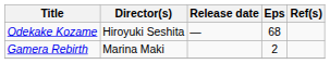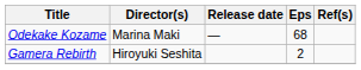Odekake Kozame | Director(s): Hiroyuki Seshita -> Marina Maki
Gamera Rebirth | Director(s): Marina Maki -> Hiroyuki Seshita
